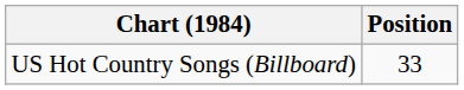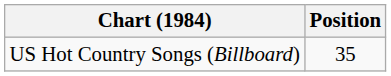US Hot Country Songs (Billboard) | Position: 33 -> 35
